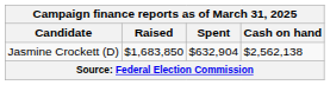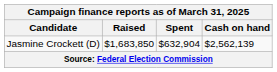Jasmine Crockett (D) | Cash on hand: $2,562,138 -> $2,562,139
